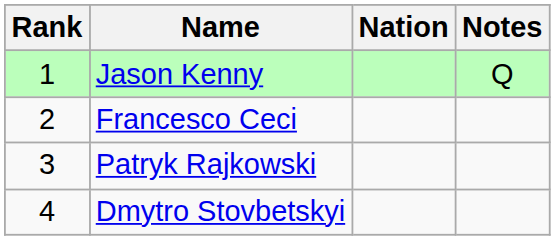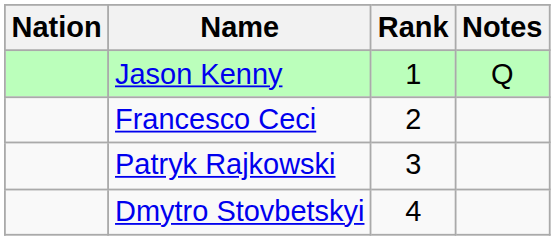columns swapped: Rank <-> Nation
